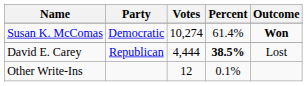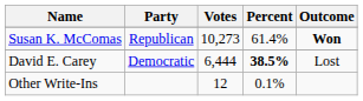Susan K. McComas | Party: Democratic -> Republican
Susan K. McComas | Votes: 10,274 -> 10,273
David E. Carey | Party: Republican -> Democratic
David E. Carey | Votes: 4,444 -> 6,444
